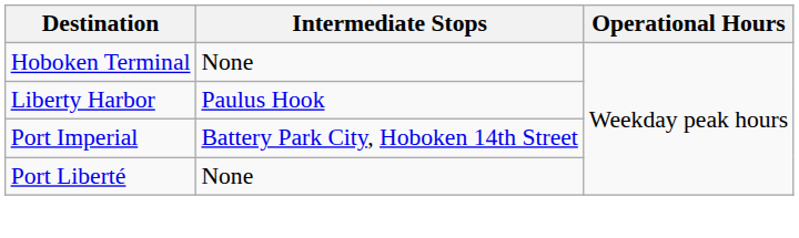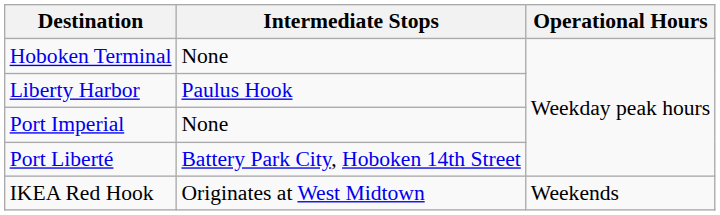Port Imperial | Intermediate Stops: Battery Park City, Hoboken 14th Street -> None
Port Liberté | Intermediate Stops: None -> Battery Park City, Hoboken 14th Street
+ row: IKEA Red Hook | Originates at West Midtown | Weekends
